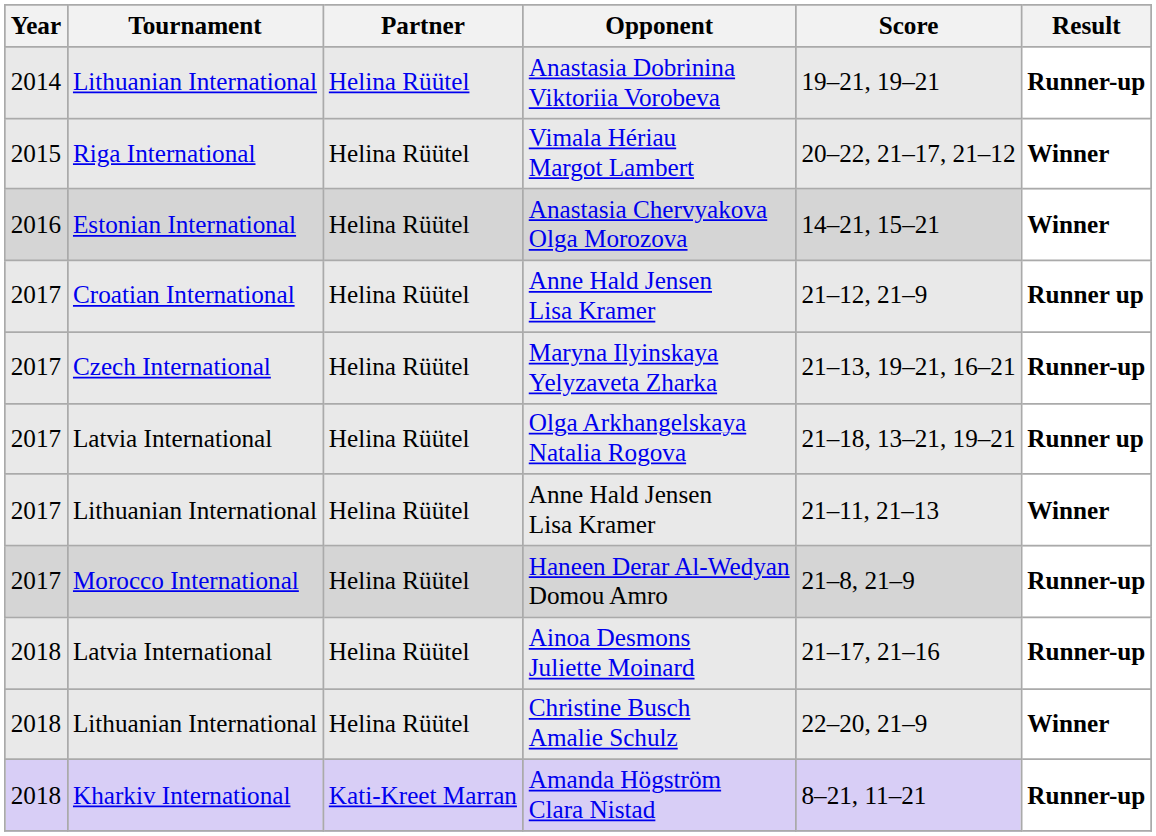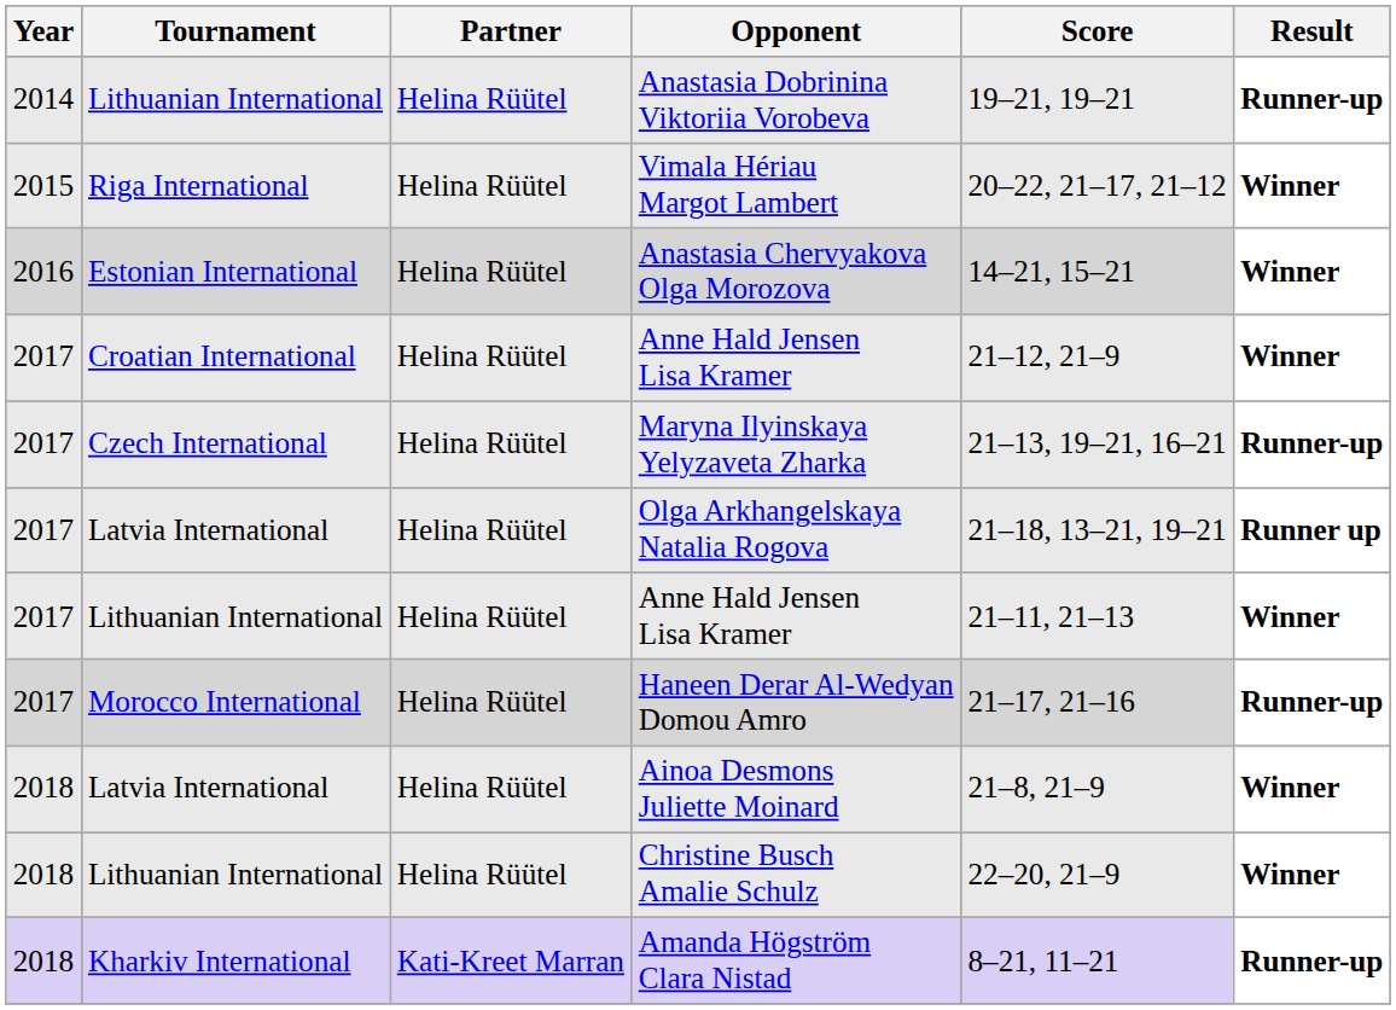Croatian International / Anne Hald Jensen Lisa Kramer | Result: Runner up -> Winner
Haneen Derar Al-Wedyan Domou Amro | Score: 21–8, 21–9 -> 21–17, 21–16
Ainoa Desmons Juliette Moinard | Score: 21–17, 21–16 -> 21–8, 21–9
Ainoa Desmons Juliette Moinard | Result: Runner-up -> Winner
